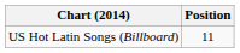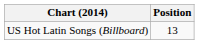US Hot Latin Songs (Billboard) | Position: 11 -> 13
